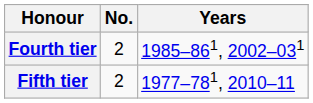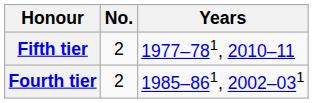rows swapped: Fourth tier <-> Fifth tier
